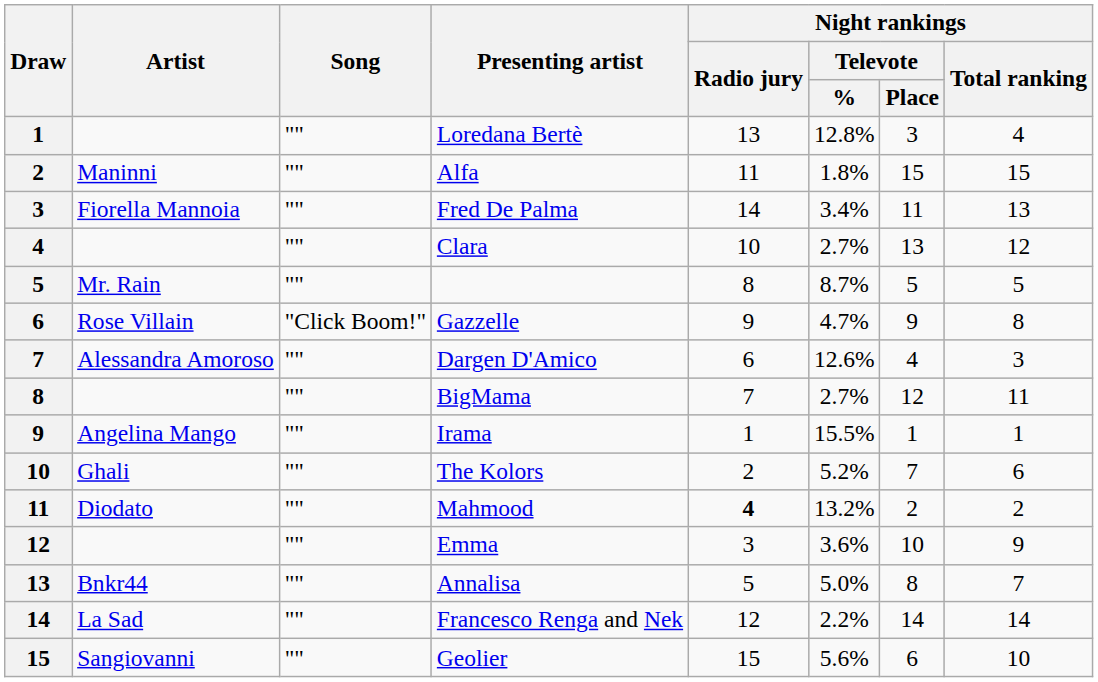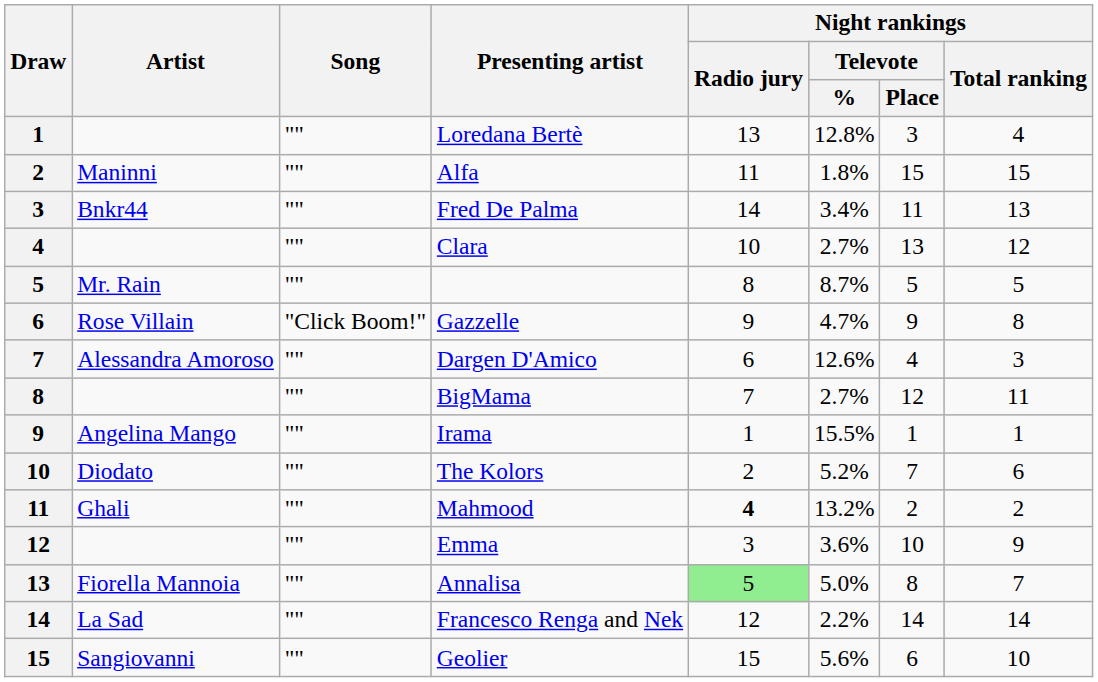Fred De Palma | Artist: Fiorella Mannoia -> Bnkr44
The Kolors | Artist: Ghali -> Diodato
Mahmood | Artist: Diodato -> Ghali
Annalisa | Artist: Bnkr44 -> Fiorella Mannoia
Annalisa | Night rankings / Radio jury: no background -> lightgreen background
